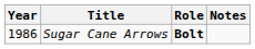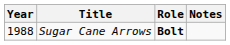Sugar Cane Arrows | Year: 1986 -> 1988
